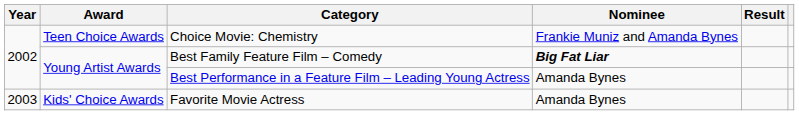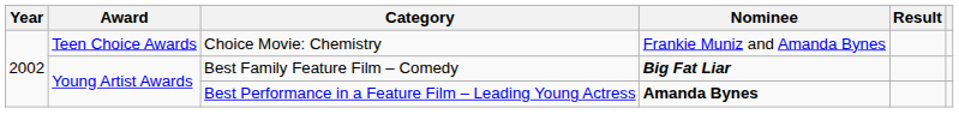Best Performance in a Feature Film – Leading Young Actress | Nominee: normal -> bold
- row: 2003 | Kids' Choice Awards | Favorite Movie Actress | Amanda Bynes
